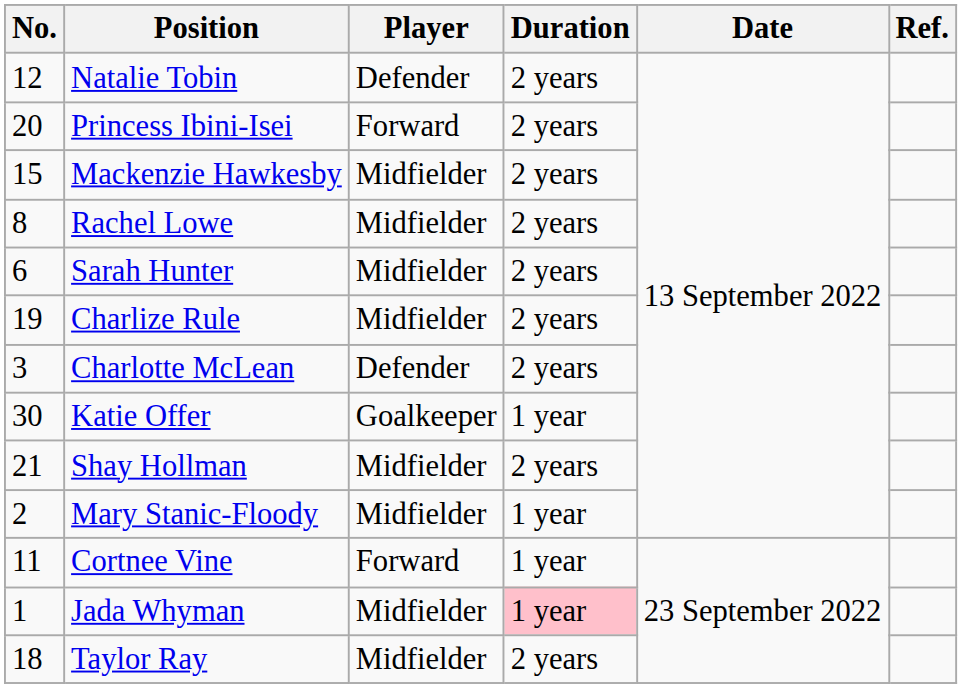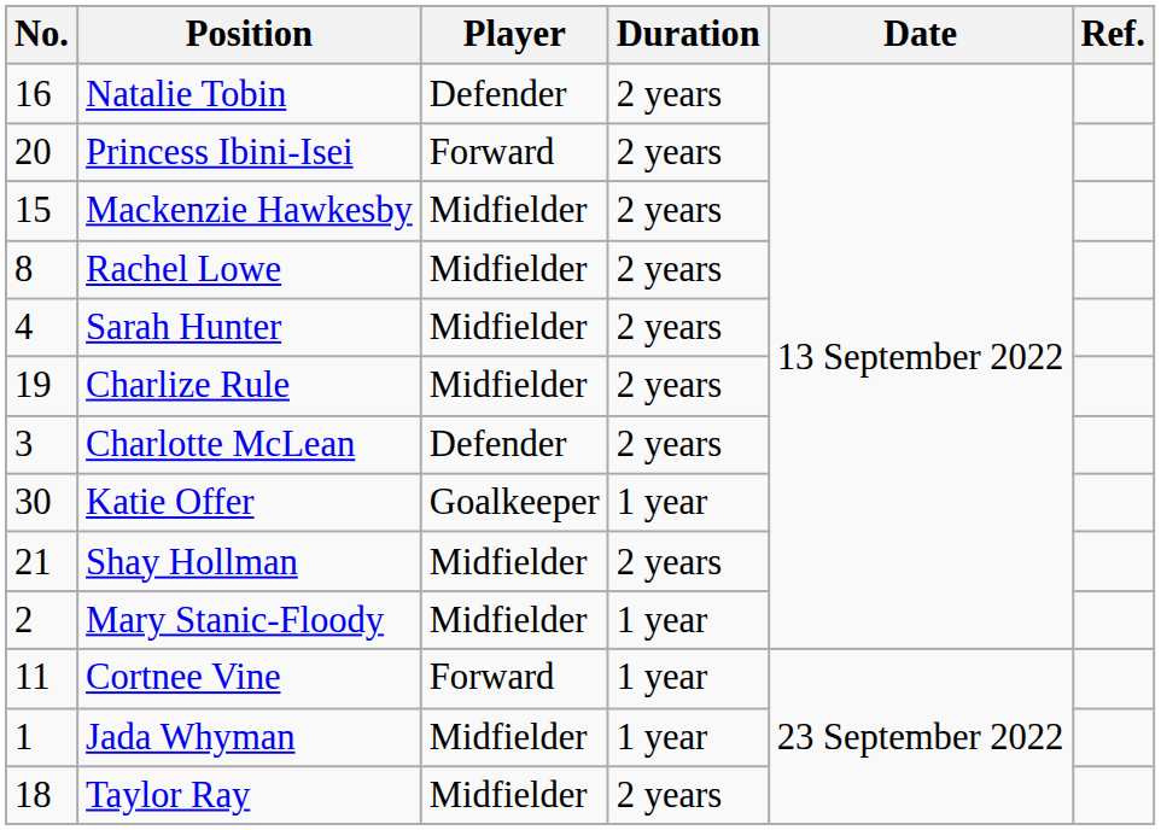Natalie Tobin | No.: 12 -> 16
Sarah Hunter | No.: 6 -> 4
Jada Whyman | Duration: pink background -> no background
